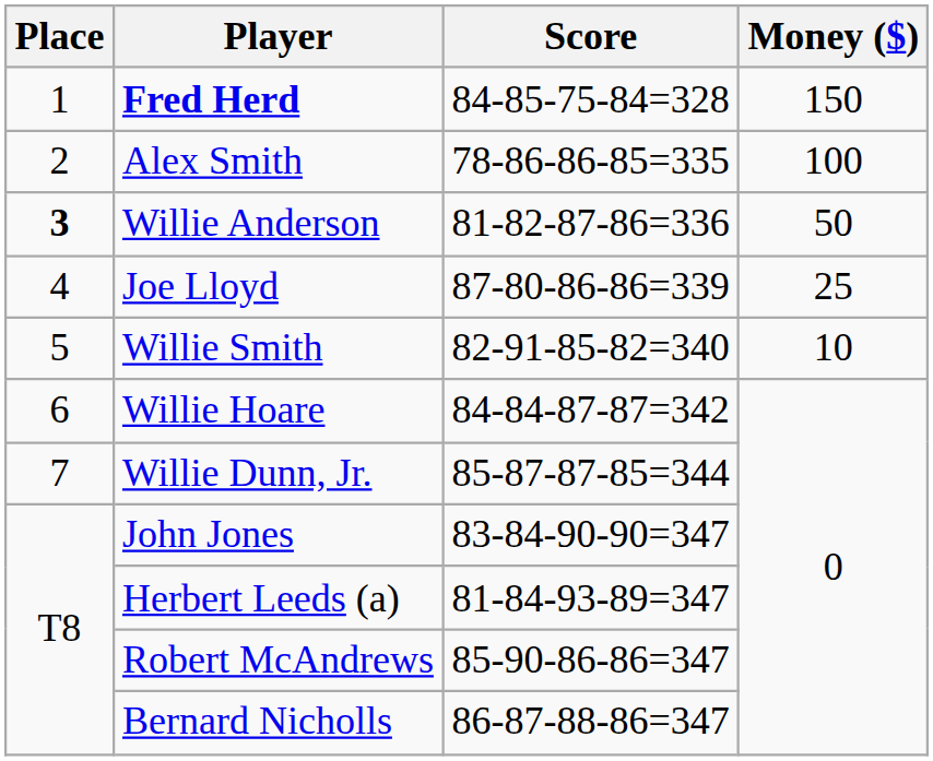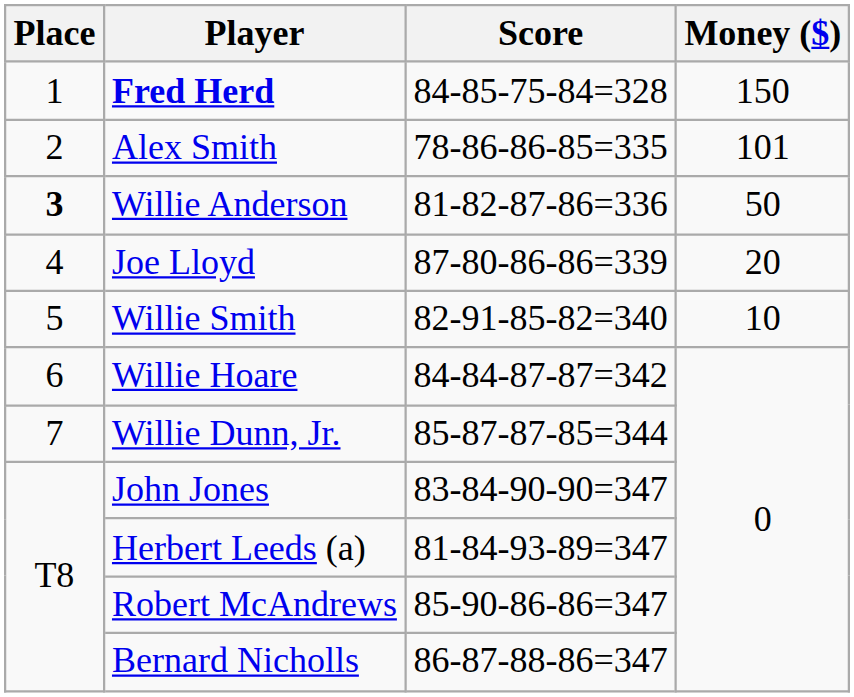Alex Smith | Money ($): 100 -> 101
Joe Lloyd | Money ($): 25 -> 20
